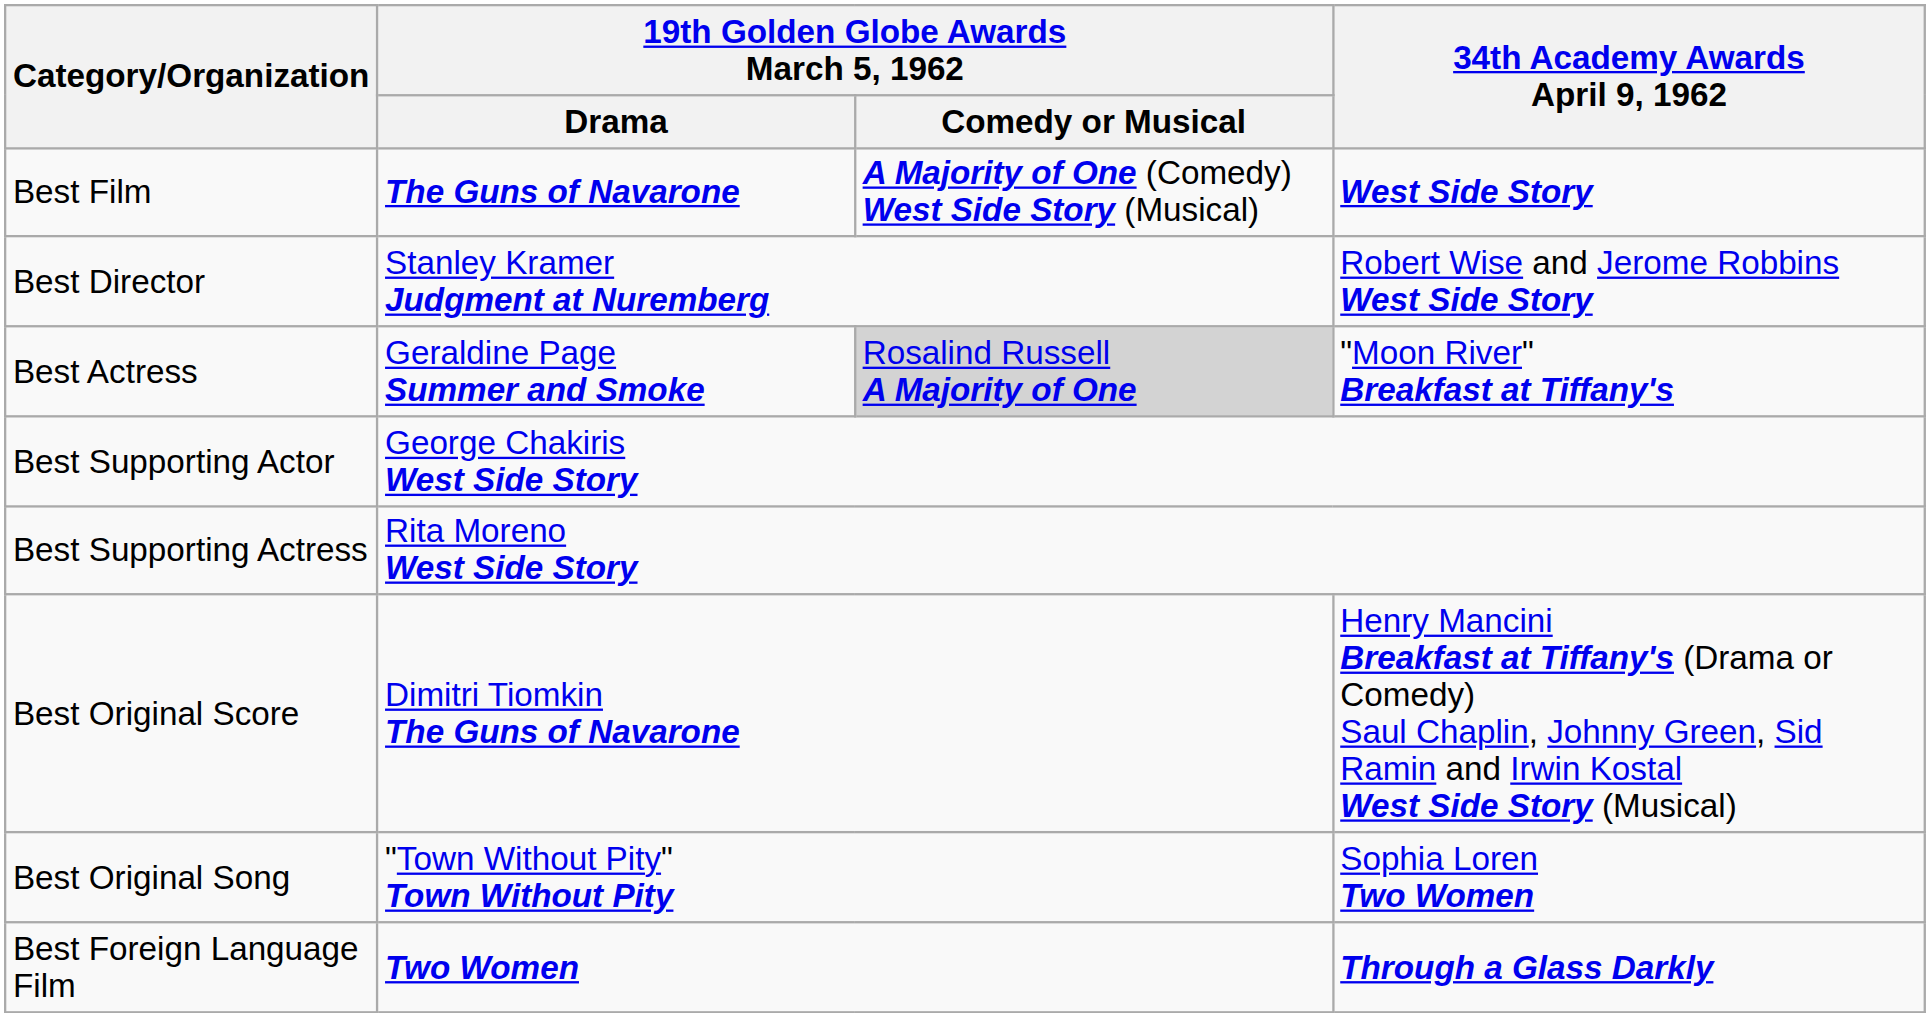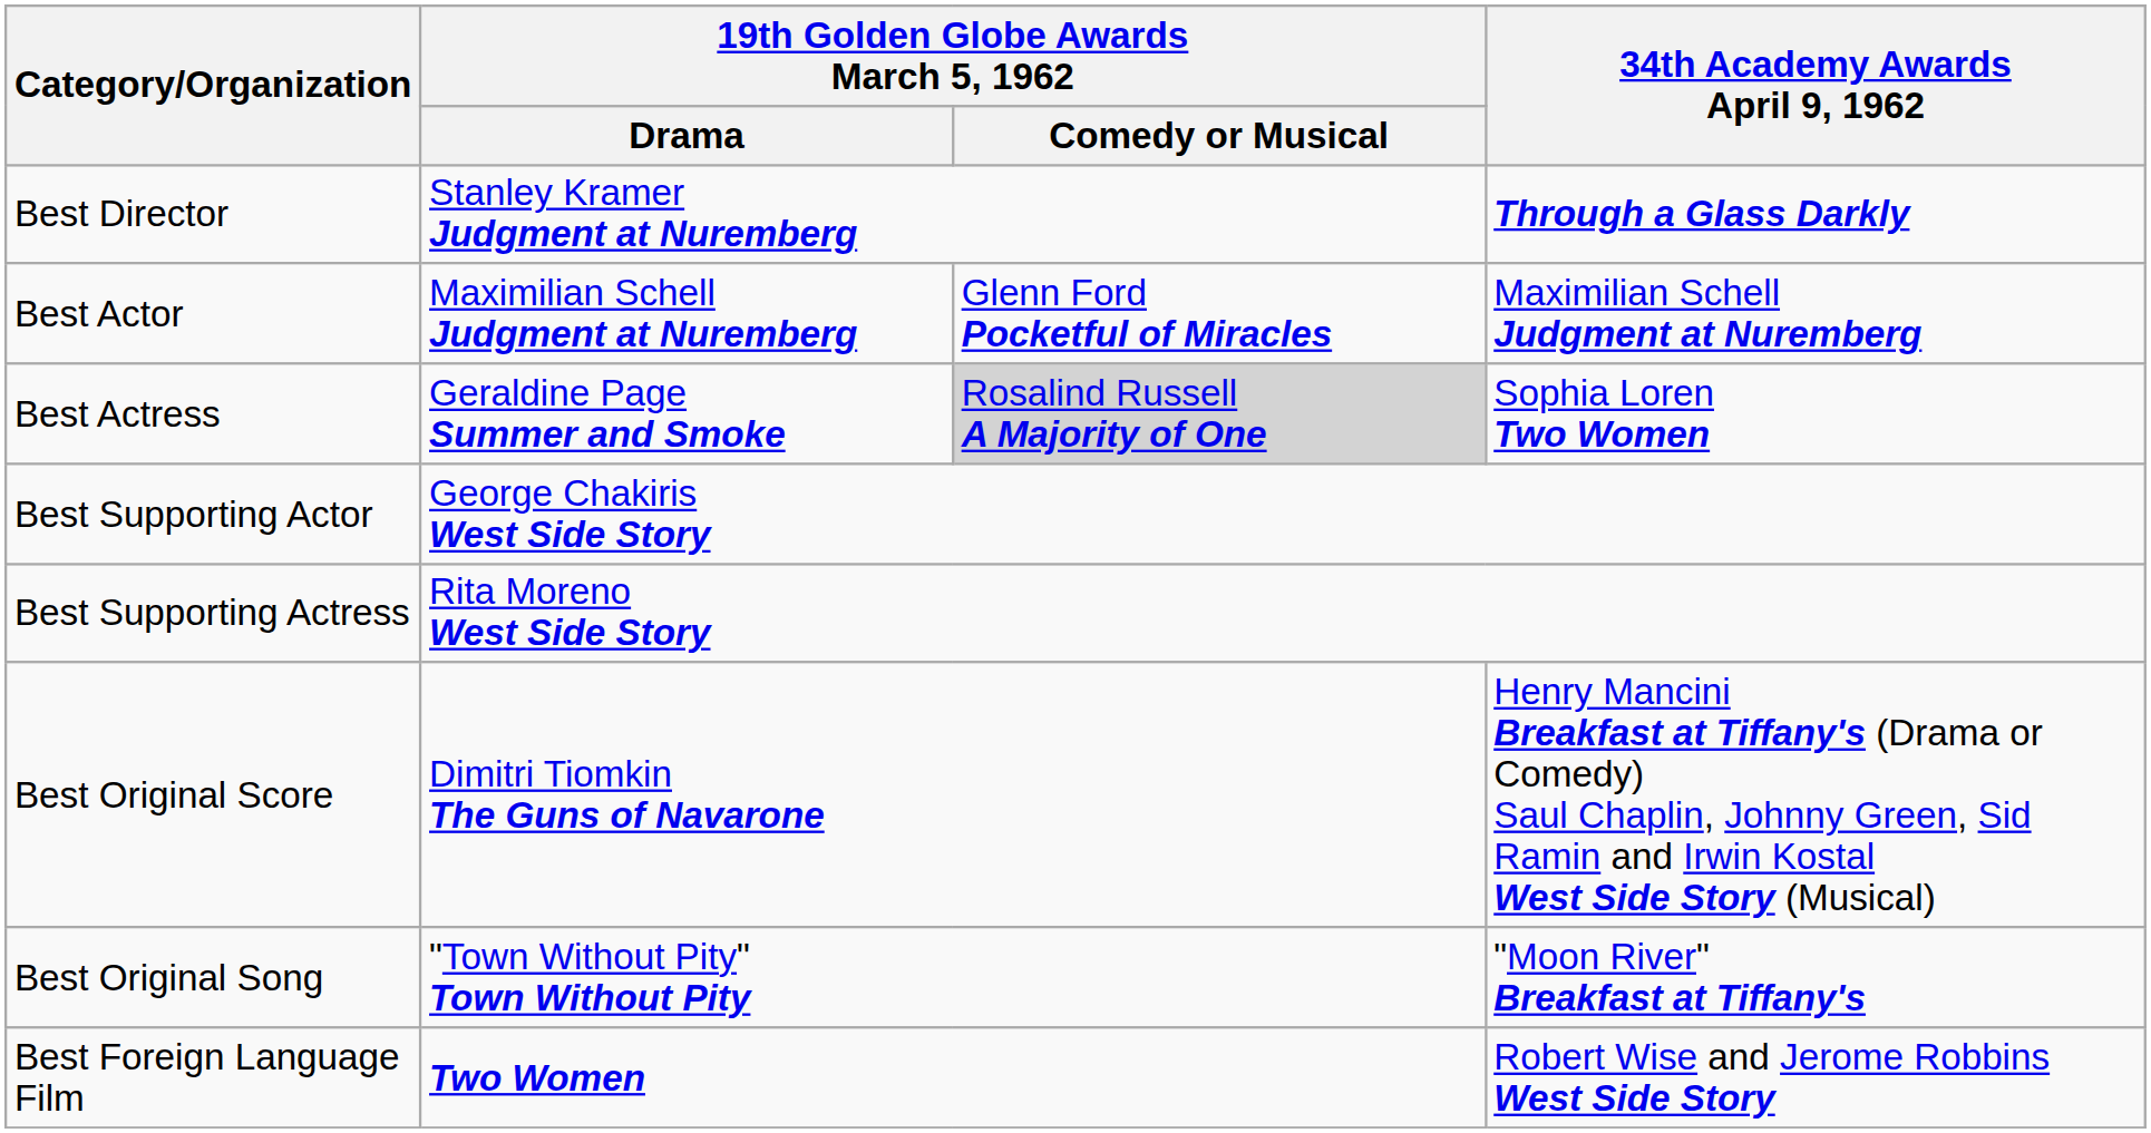- row: Best Film | The Guns of Navarone | A Majority of One (Comedy) West Side Story (Musical) | West Side Story
Best Director | 34th Academy Awards April 9, 1962: Robert Wise and Jerome Robbins West Side Story -> Through a Glass Darkly
+ row: Best Actor | Maximilian Schell Judgment at Nuremberg | Glenn Ford Pocketful of Miracles | Maximilian Schell Judgment at Nuremberg
Best Actress | 34th Academy Awards April 9, 1962: "Moon River" Breakfast at Tiffany's -> Sophia Loren Two Women
Best Original Song | 34th Academy Awards April 9, 1962: Sophia Loren Two Women -> "Moon River" Breakfast at Tiffany's
Best Foreign Language Film | 34th Academy Awards April 9, 1962: Through a Glass Darkly -> Robert Wise and Jerome Robbins West Side Story
